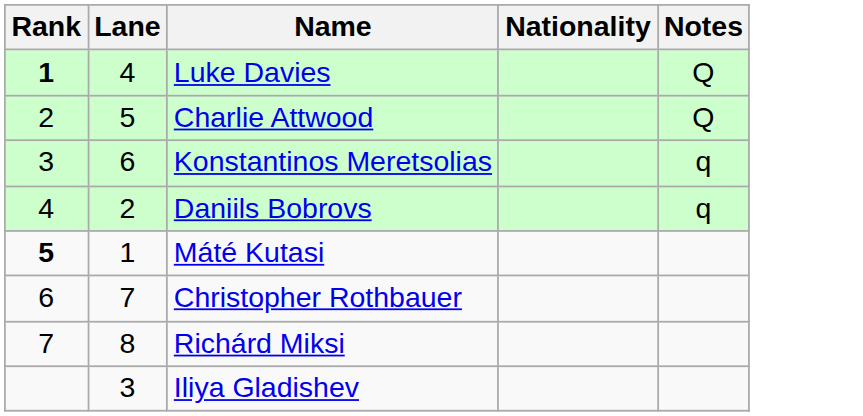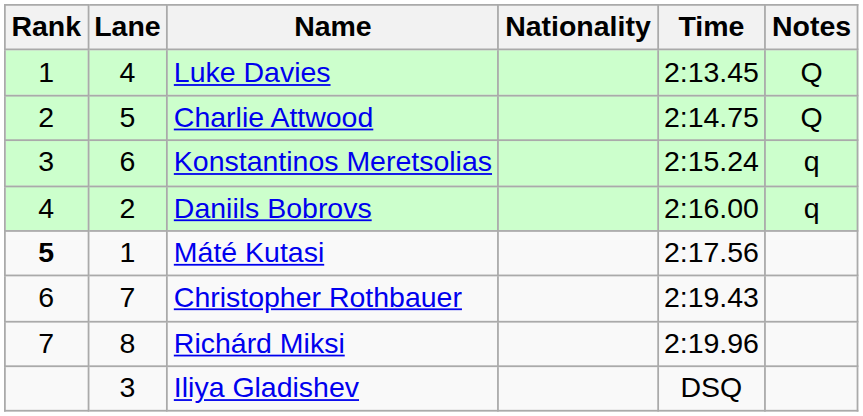+ column: Time | 2:13.45 | 2:14.75 | 2:15.24 | 2:16.00 | 2:17.56 | 2:19.43 | 2:19.96 | DSQ
Luke Davies | Rank: bold -> normal
